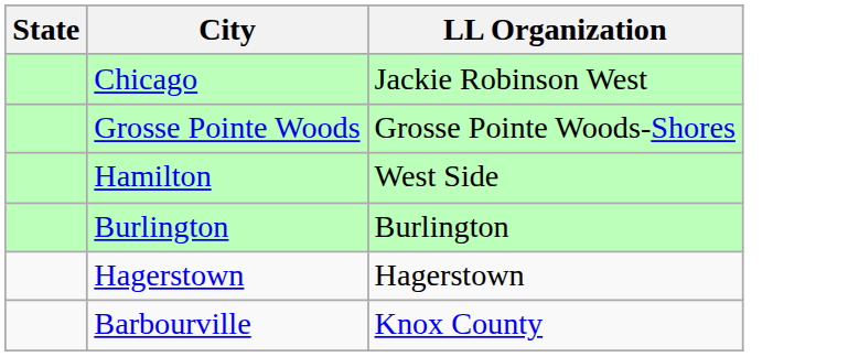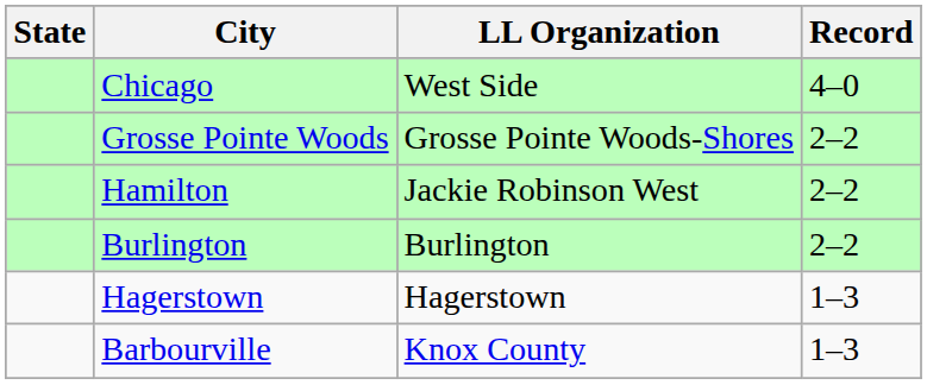+ column: Record | 4–0 | 2–2 | 2–2 | 2–2 | 1–3 | 1–3
Chicago | LL Organization: Jackie Robinson West -> West Side
Hamilton | LL Organization: West Side -> Jackie Robinson West
